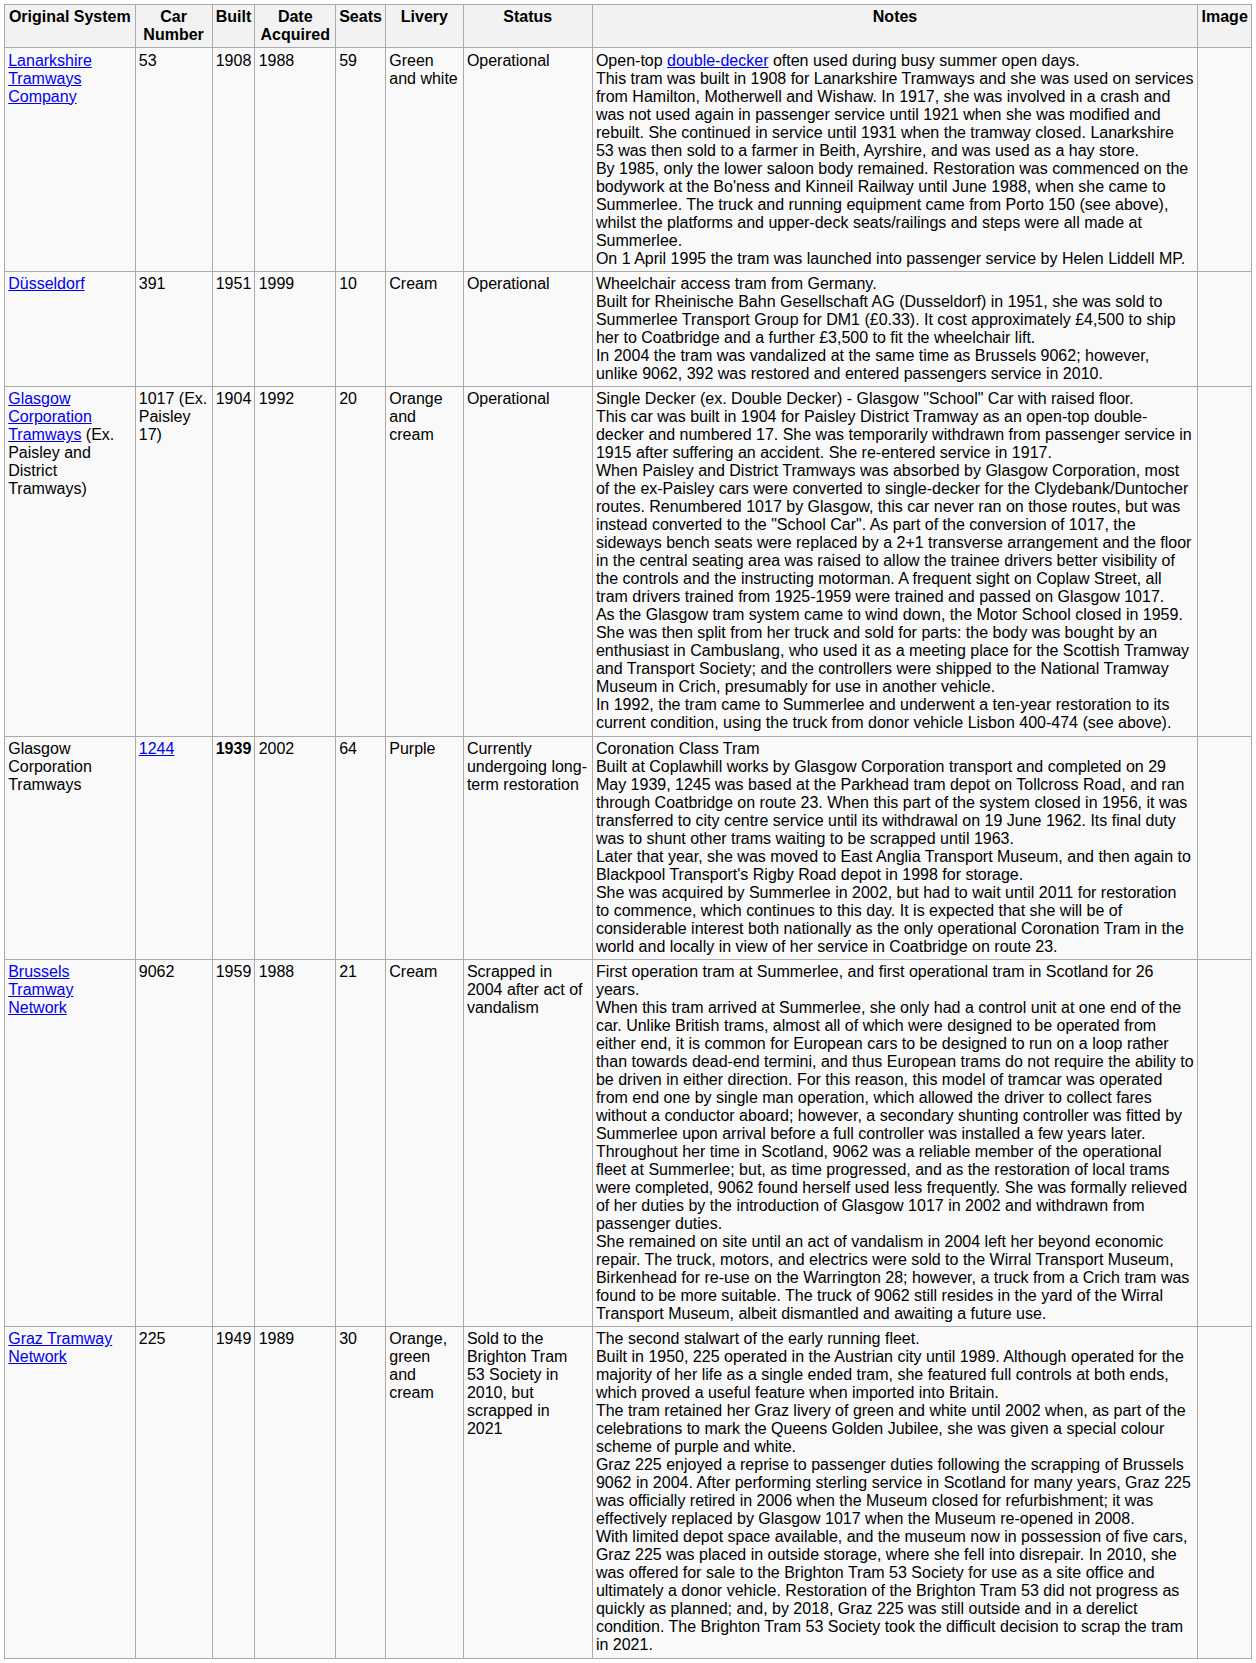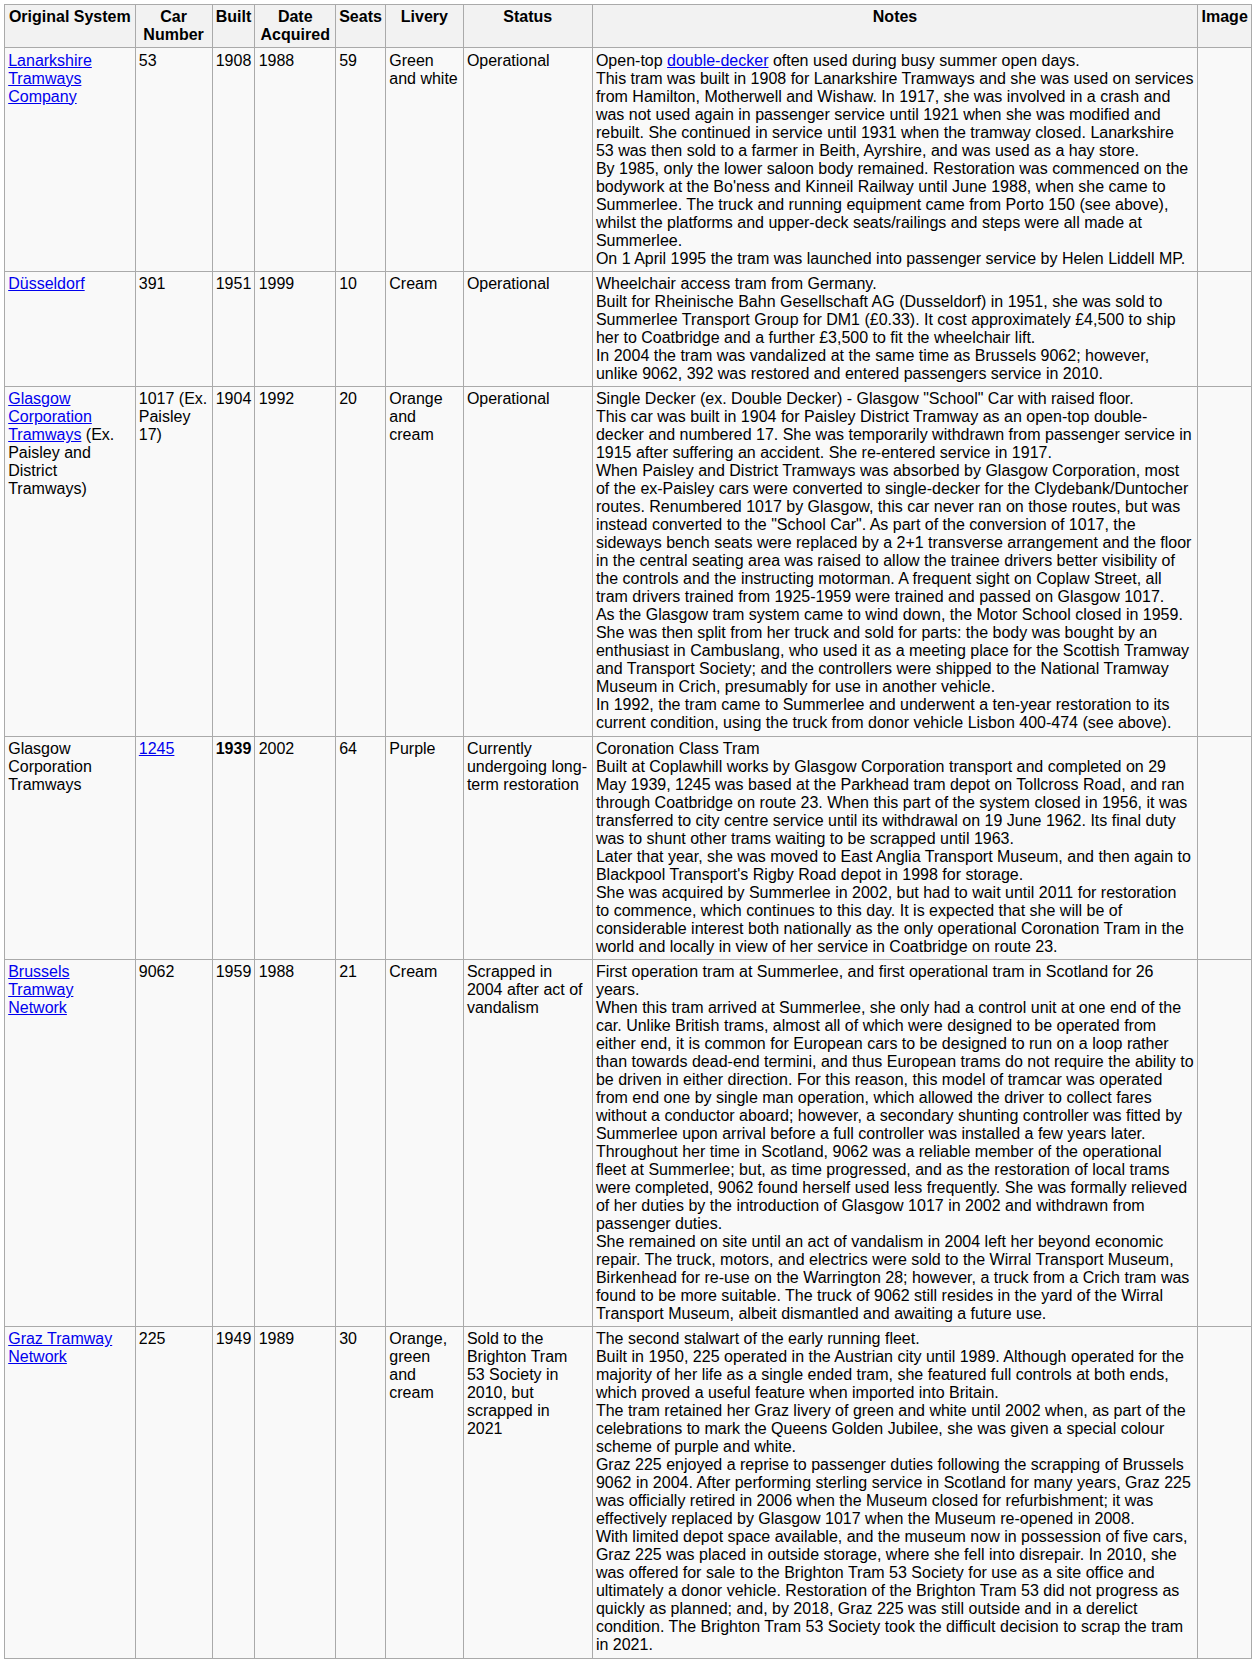Glasgow Corporation Tramways | Car Number: 1244 -> 1245
